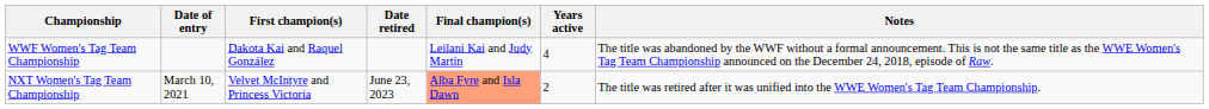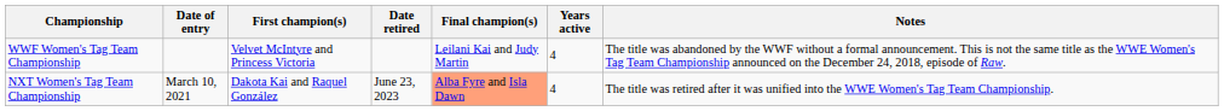WWF Women's Tag Team Championship | First champion(s): Dakota Kai and Raquel González -> Velvet McIntyre and Princess Victoria
NXT Women's Tag Team Championship | First champion(s): Velvet McIntyre and Princess Victoria -> Dakota Kai and Raquel González
NXT Women's Tag Team Championship | Years active: 2 -> 4
